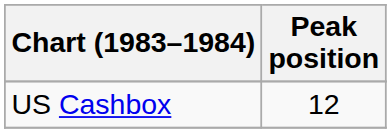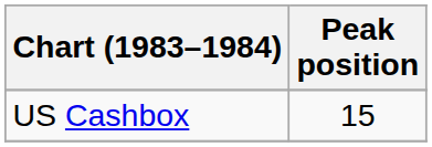US Cashbox | Peak position: 12 -> 15
